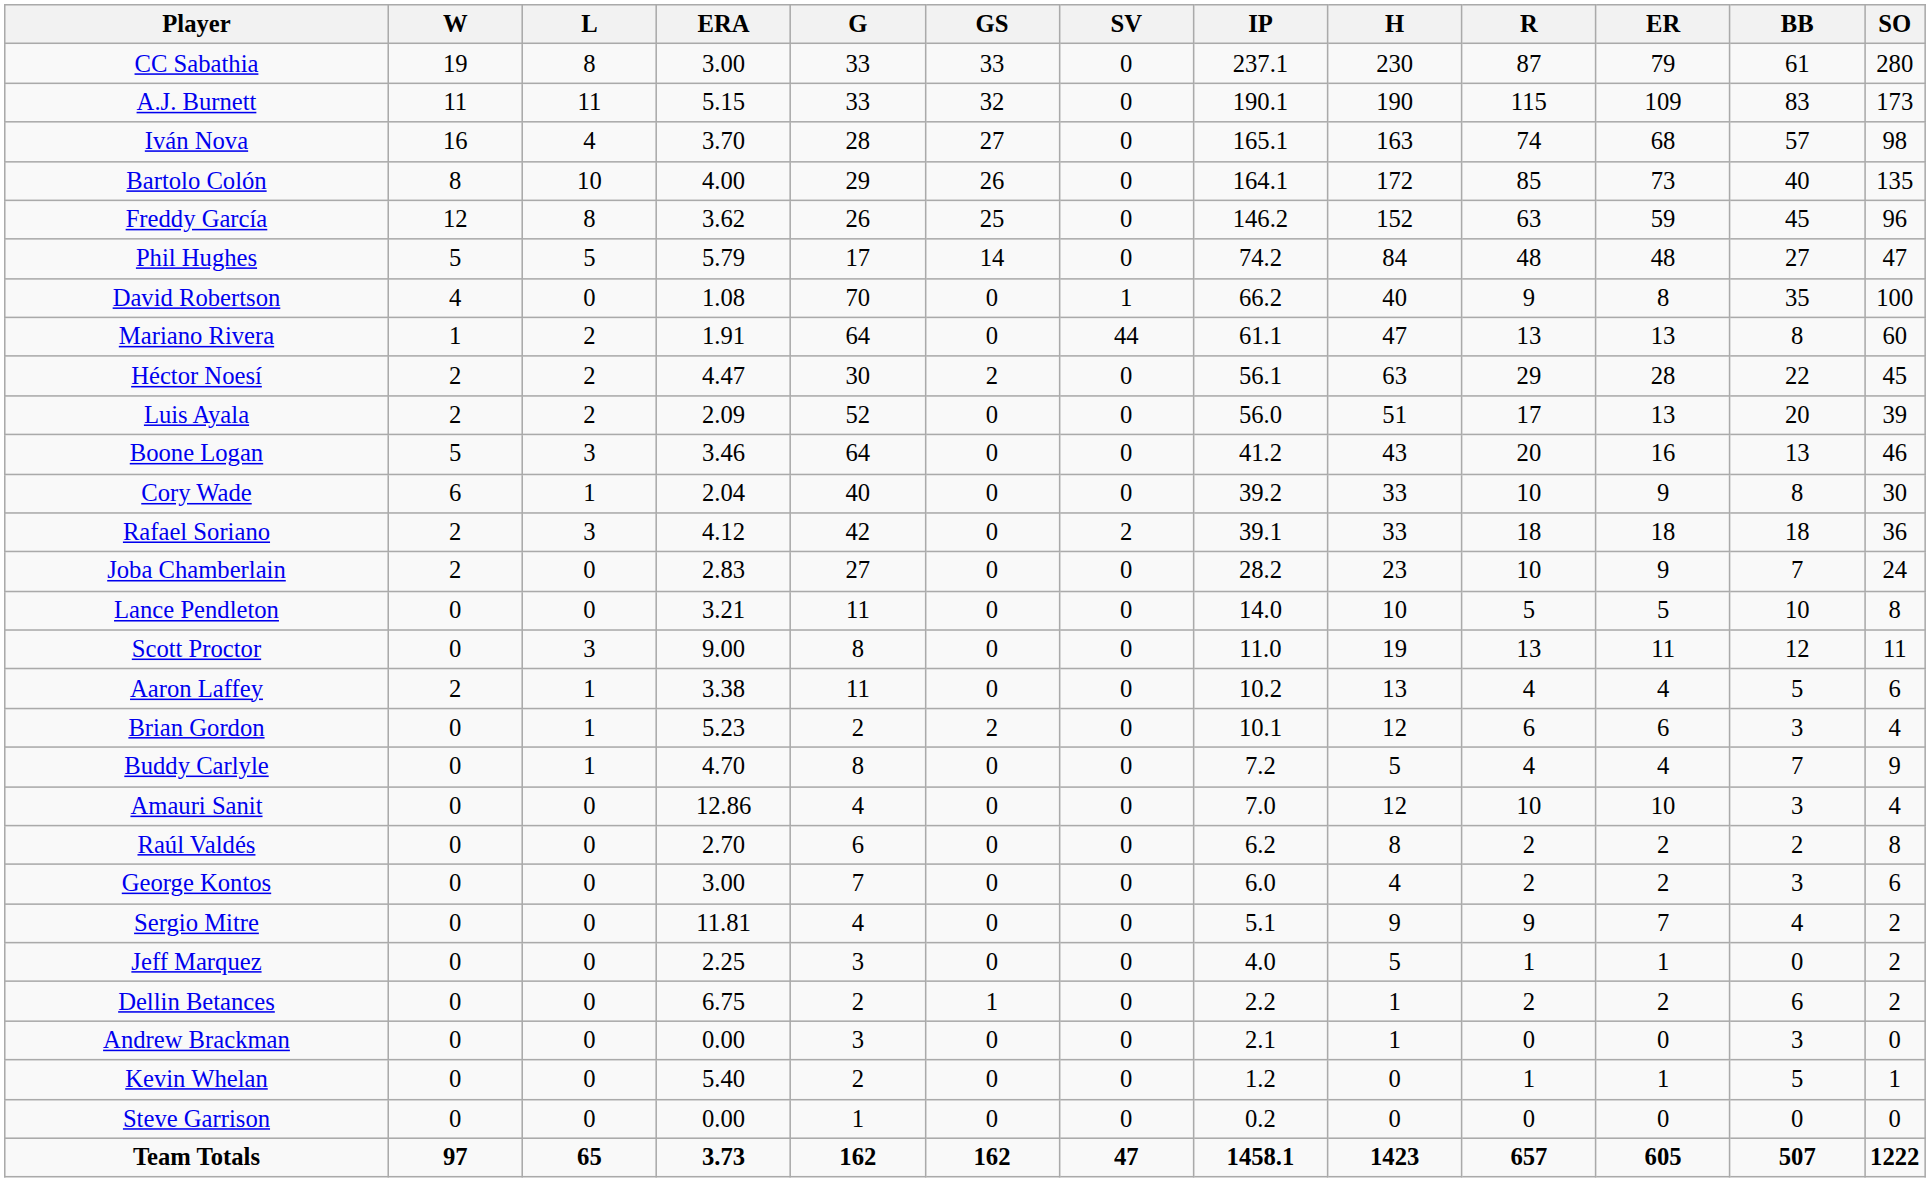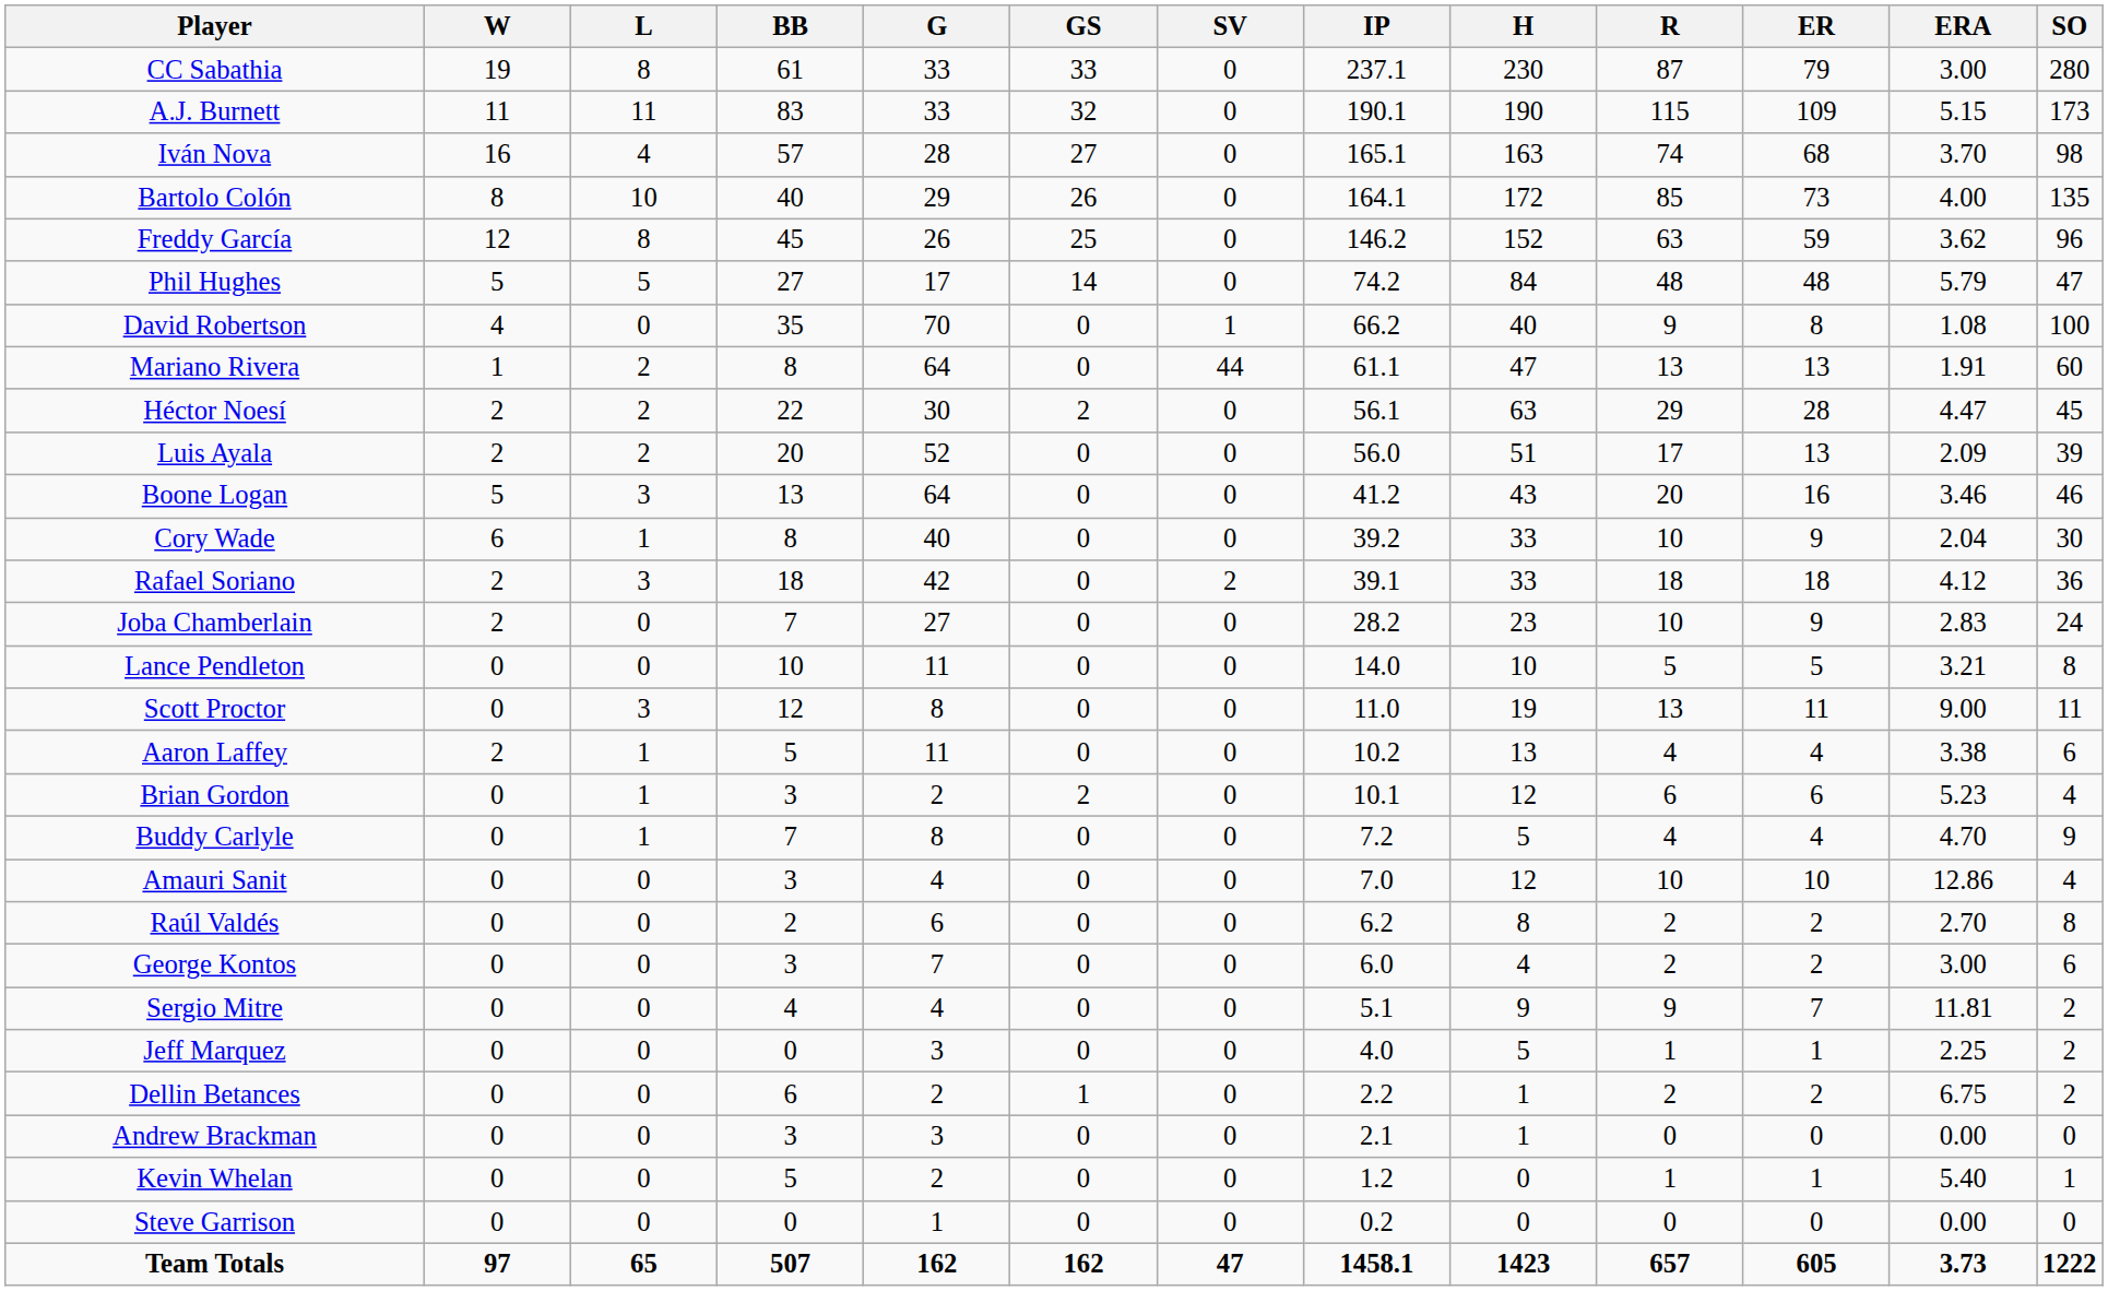columns swapped: ERA <-> BB
